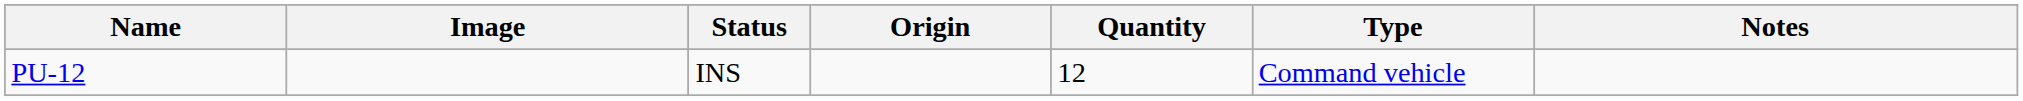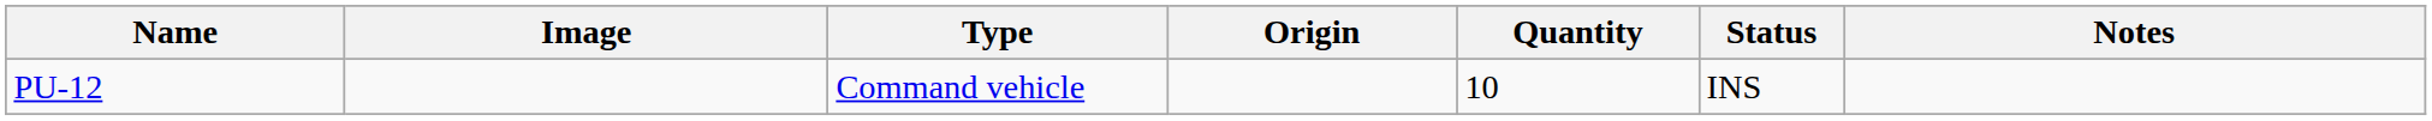columns swapped: Type <-> Status
PU-12 | Quantity: 12 -> 10
